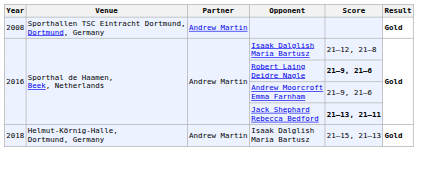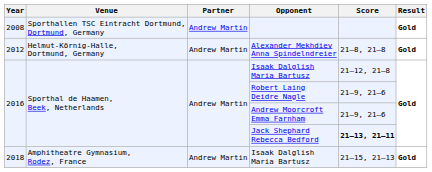+ row: 2012 | Helmut-Körnig-Halle, Dortmund, Germany | Andrew Martin | Alexander Mekhdiev Anna Spindelndreier | 21–8, 21–8 | Gold
Robert Laing Deidre Nagle | Score: bold -> normal
2018 / Isaak Dalglish Maria Bartusz | Venue: Helmut-Körnig-Halle, Dortmund, Germany -> Amphitheatre Gymnasium, Rodez, France
